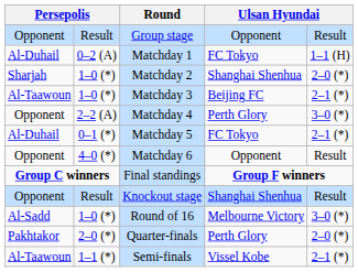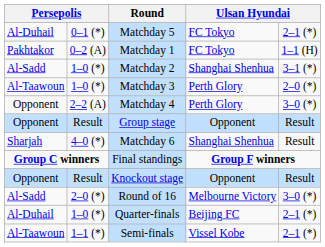rows swapped: Group stage <-> Matchday 5
Matchday 1 | column 1: Al-Duhail -> Pakhtakor
Matchday 2 | column 1: Sharjah -> Al-Sadd
Matchday 2 | column 5: 2–0 (*) -> 3–1 (*)
Matchday 3 | column 4: Beijing FC -> Perth Glory
Matchday 3 | column 5: 2–1 (*) -> 2–0 (*)
Matchday 6 | column 1: Opponent -> Sharjah
Matchday 6 | column 4: Opponent -> Shanghai Shenhua
Knockout stage | column 4: Shanghai Shenhua -> Opponent
Round of 16 | column 2: 1–0 (*) -> 2–0 (*)
Quarter-finals | column 1: Pakhtakor -> Al-Duhail
Quarter-finals | column 2: 2–0 (*) -> 1–0 (*)
Quarter-finals | column 4: Perth Glory -> Beijing FC
Quarter-finals | column 5: 2–0 (*) -> 2–1 (*)
